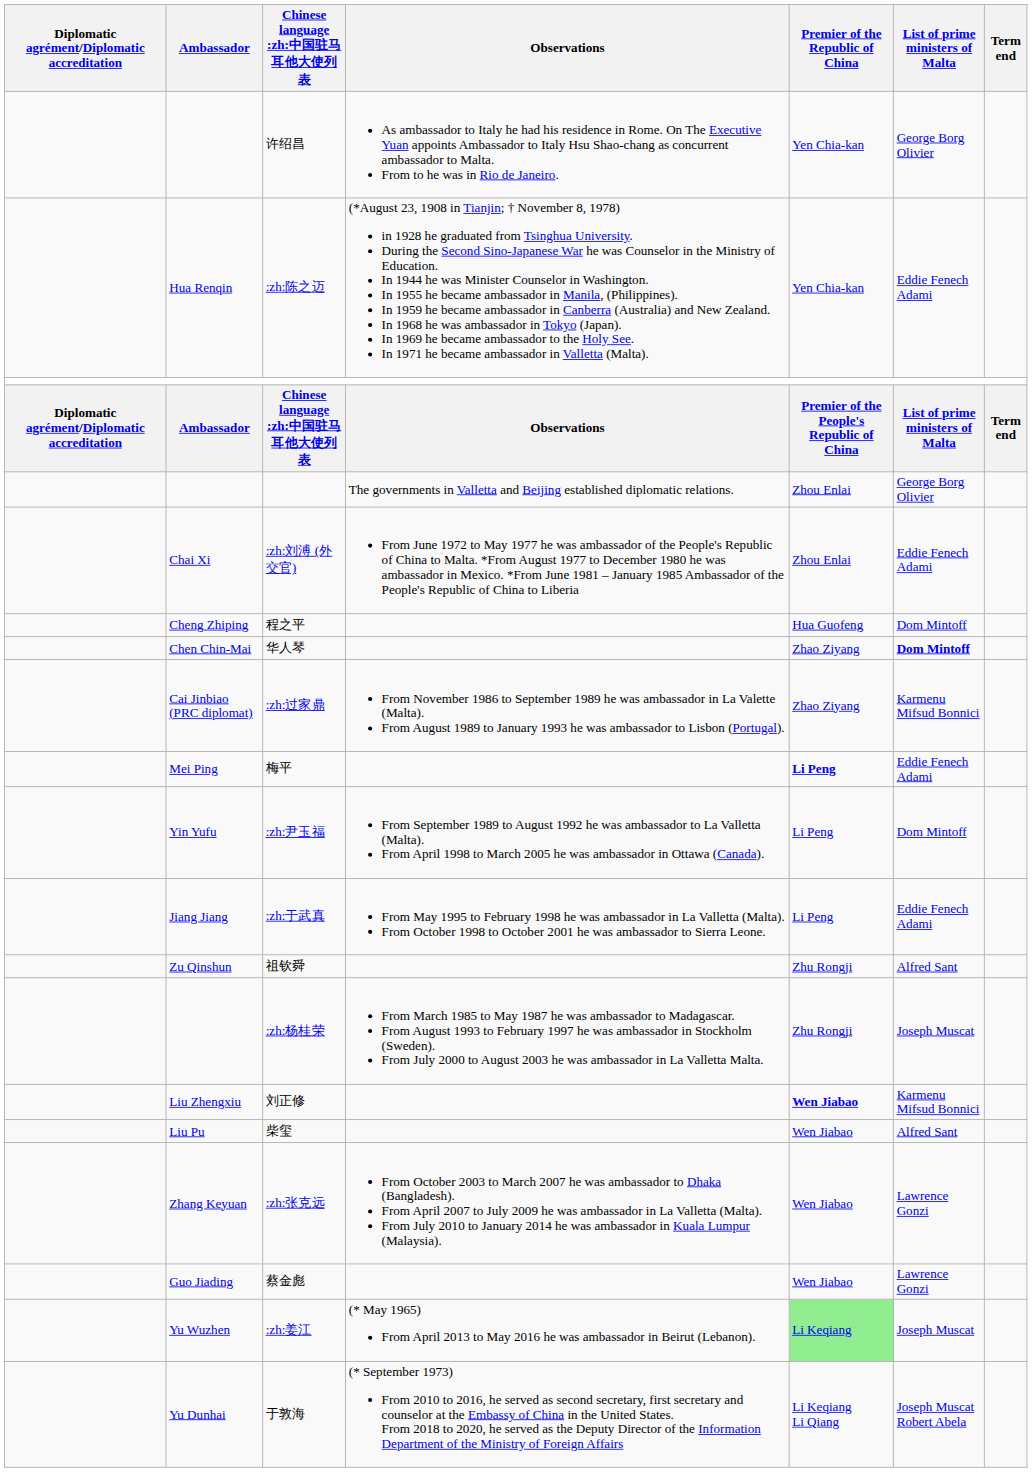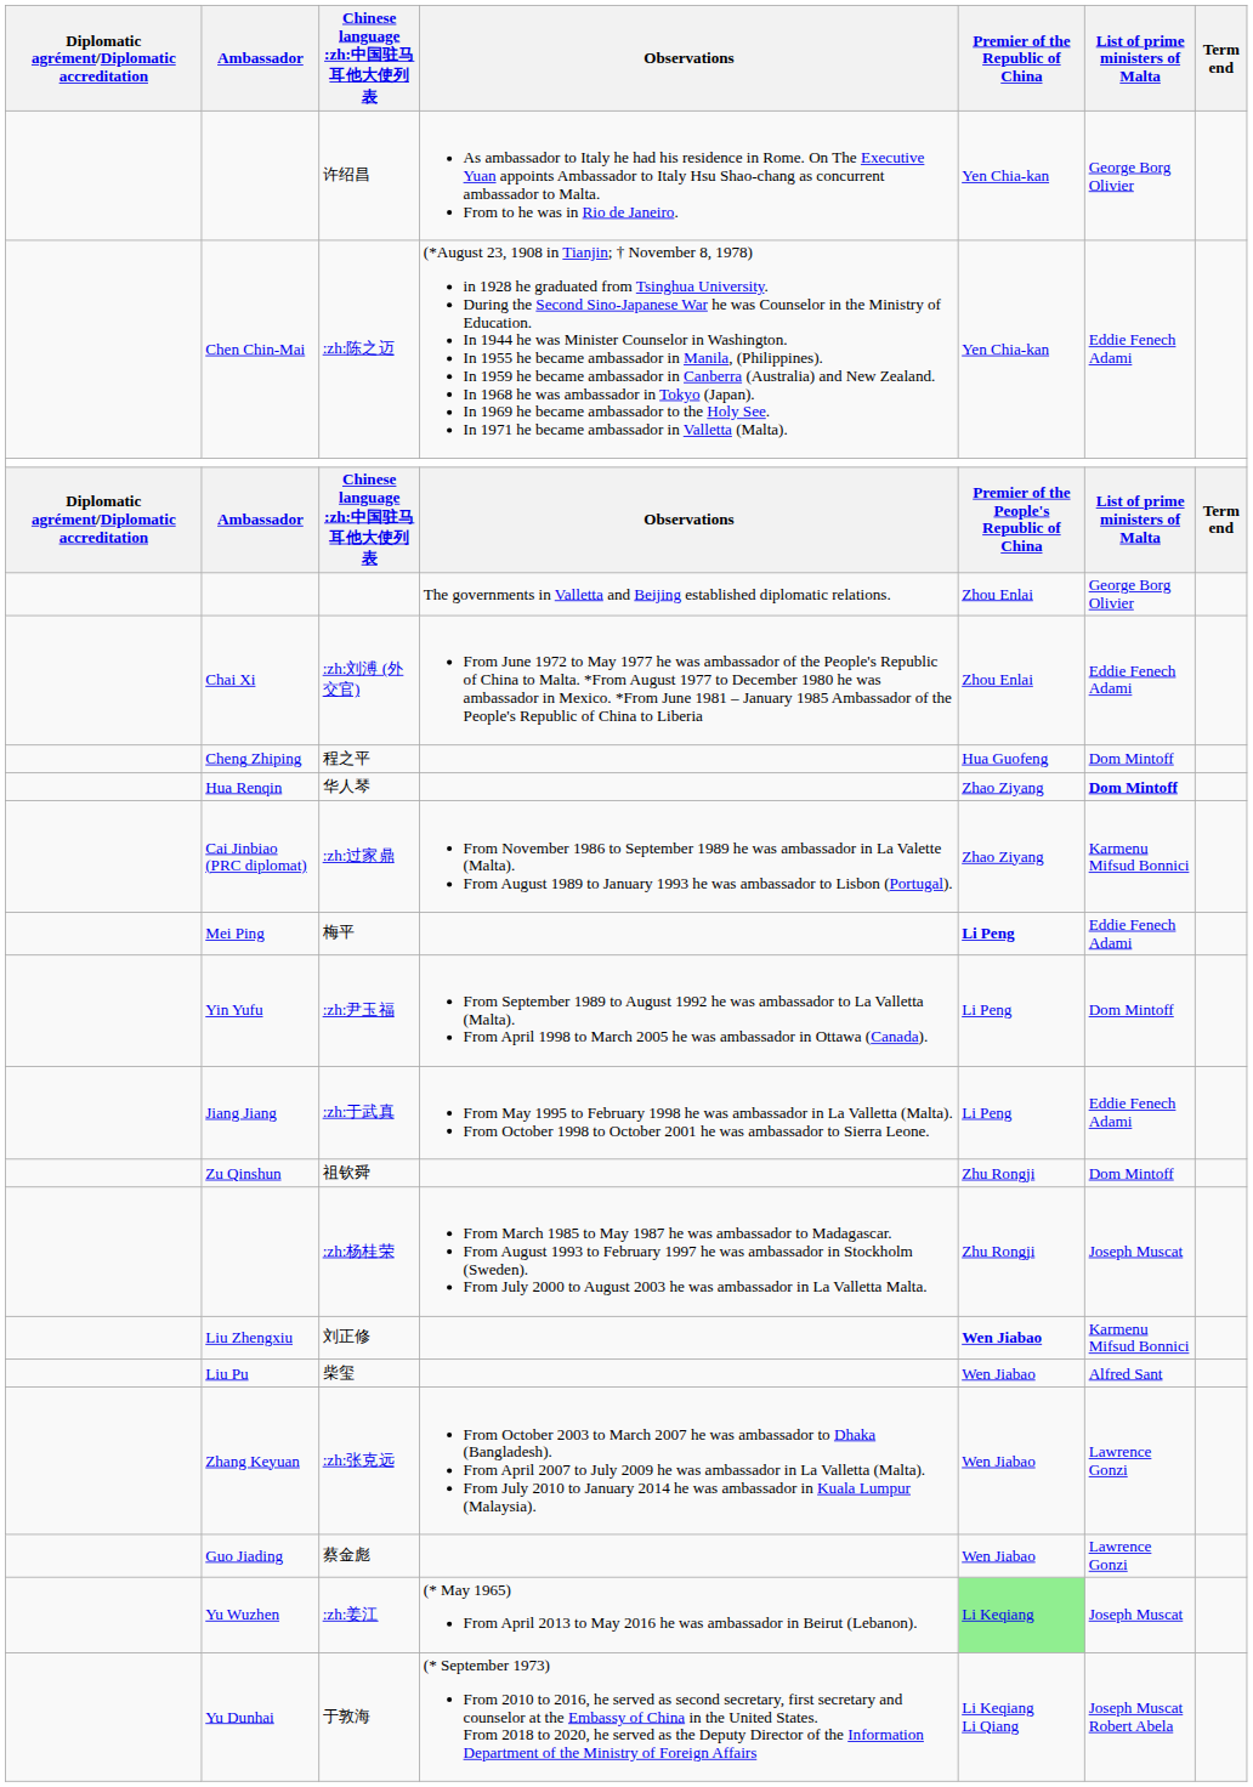:zh:陈之迈 | Ambassador: Hua Renqin -> Chen Chin-Mai
华人琴 | Ambassador: Chen Chin-Mai -> Hua Renqin
祖钦舜 | List of prime ministers of Malta: Alfred Sant -> Dom Mintoff
